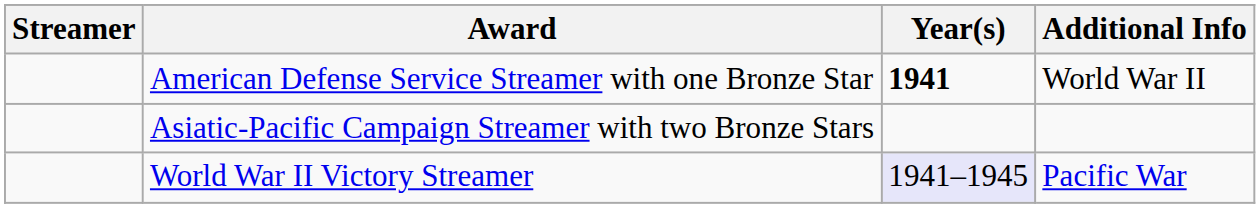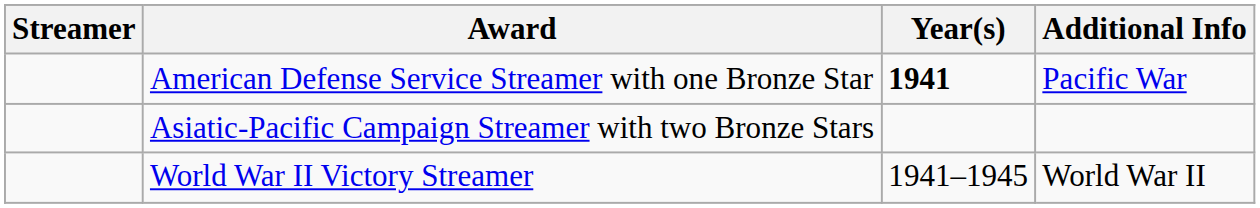American Defense Service Streamer with one Bronze Star | Additional Info: World War II -> Pacific War
World War II Victory Streamer | Year(s): lavender background -> no background
World War II Victory Streamer | Additional Info: Pacific War -> World War II
